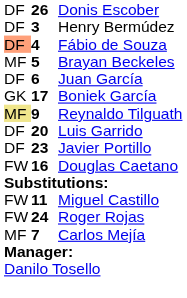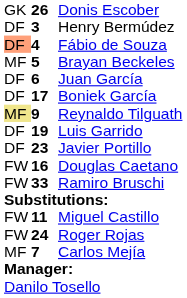Donis Escober | column 1: DF -> GK
Boniek García | column 1: GK -> DF
Luis Garrido | column 2: 20 -> 19
+ row: FW | 33 | Ramiro Bruschi
